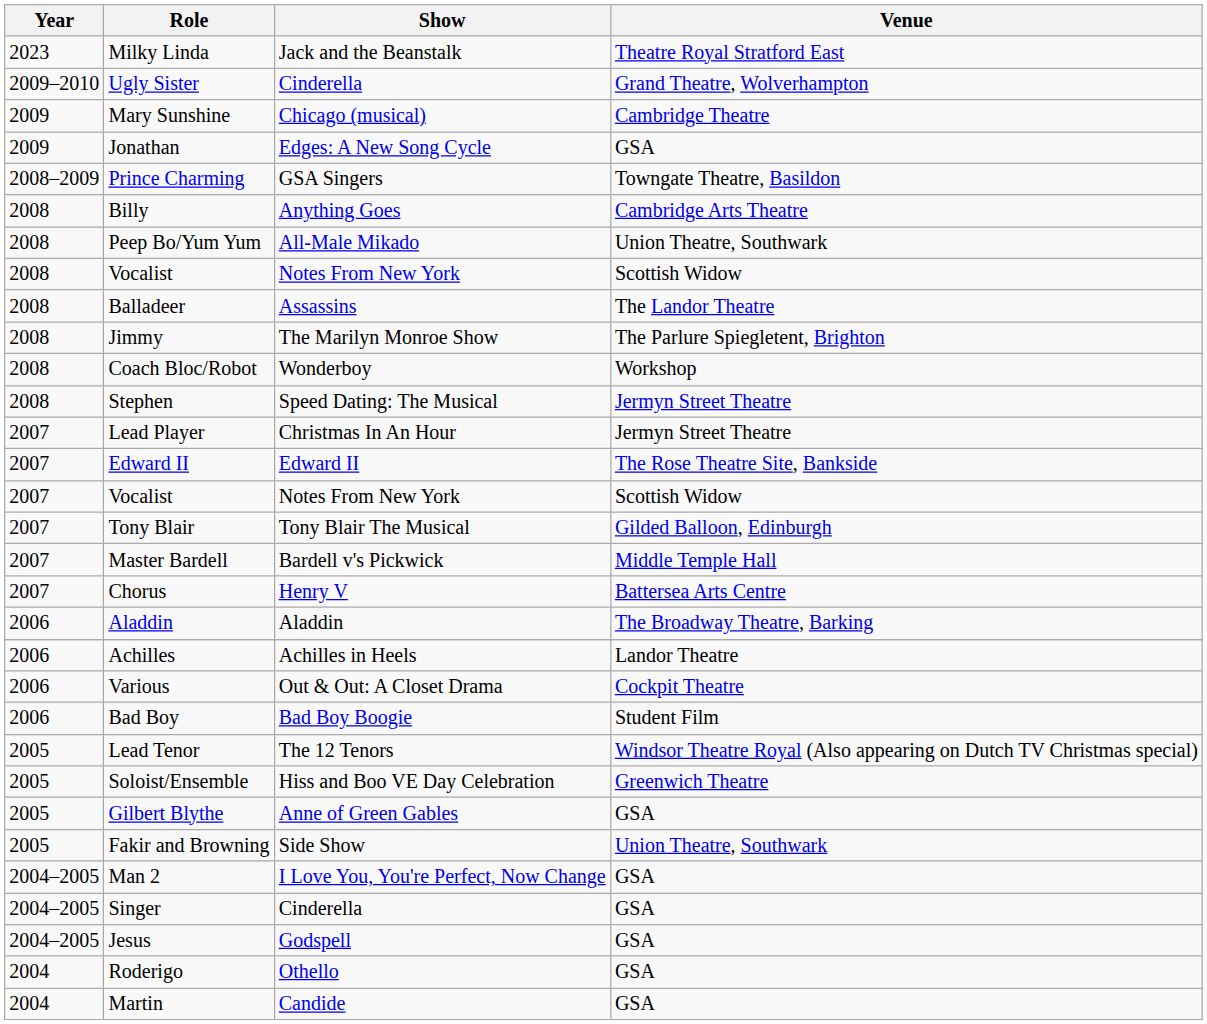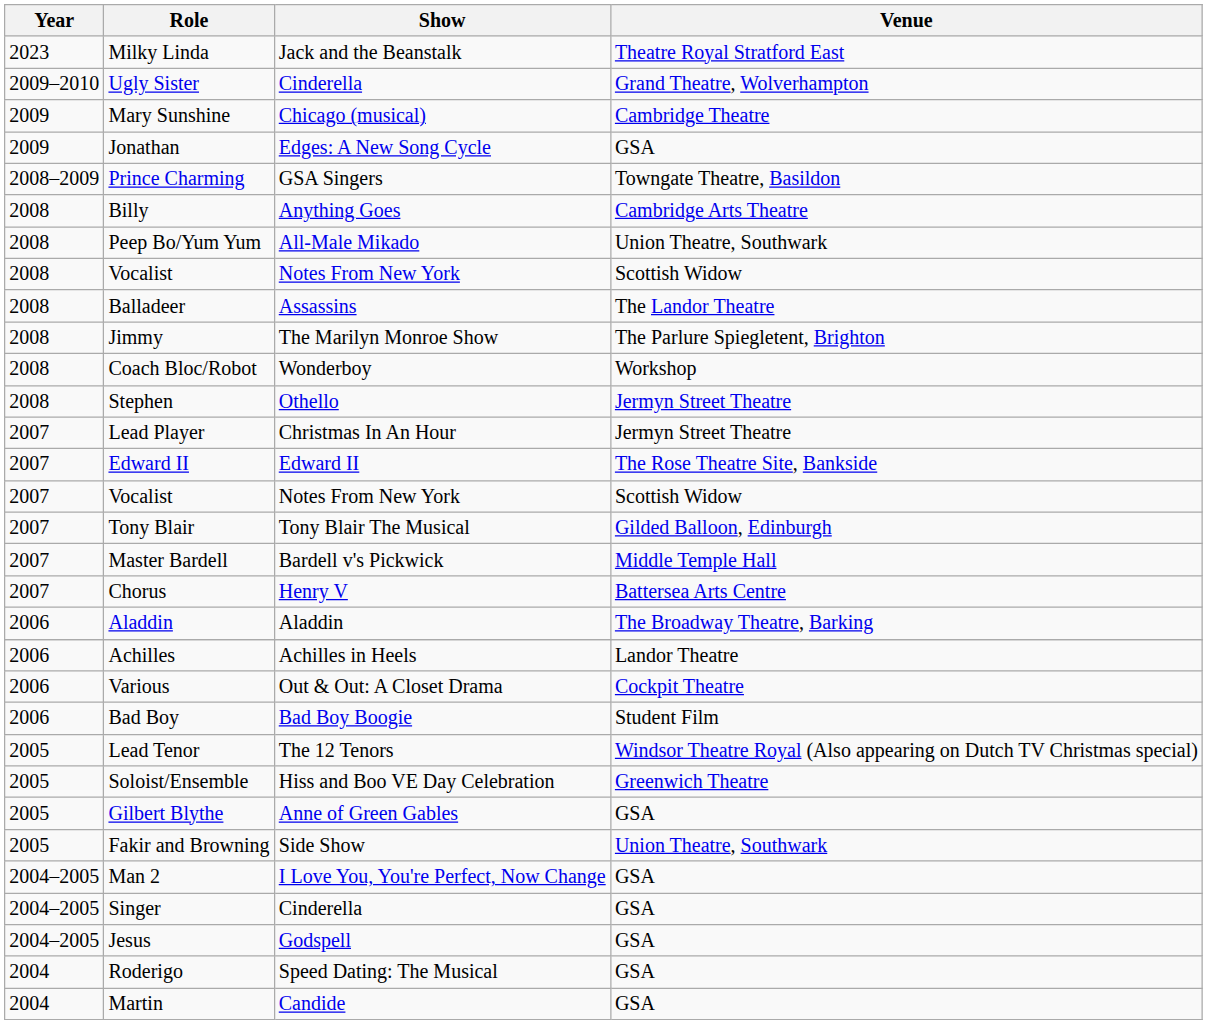Stephen | Show: Speed Dating: The Musical -> Othello
Roderigo | Show: Othello -> Speed Dating: The Musical
